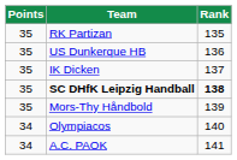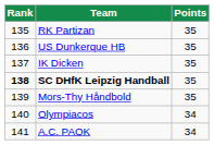columns swapped: Rank <-> Points
